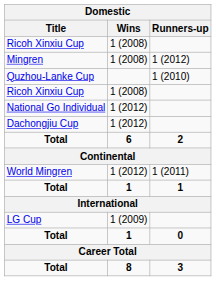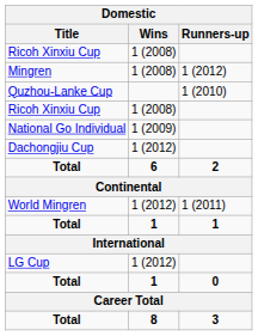National Go Individual | Wins: 1 (2012) -> 1 (2009)
LG Cup | Wins: 1 (2009) -> 1 (2012)
